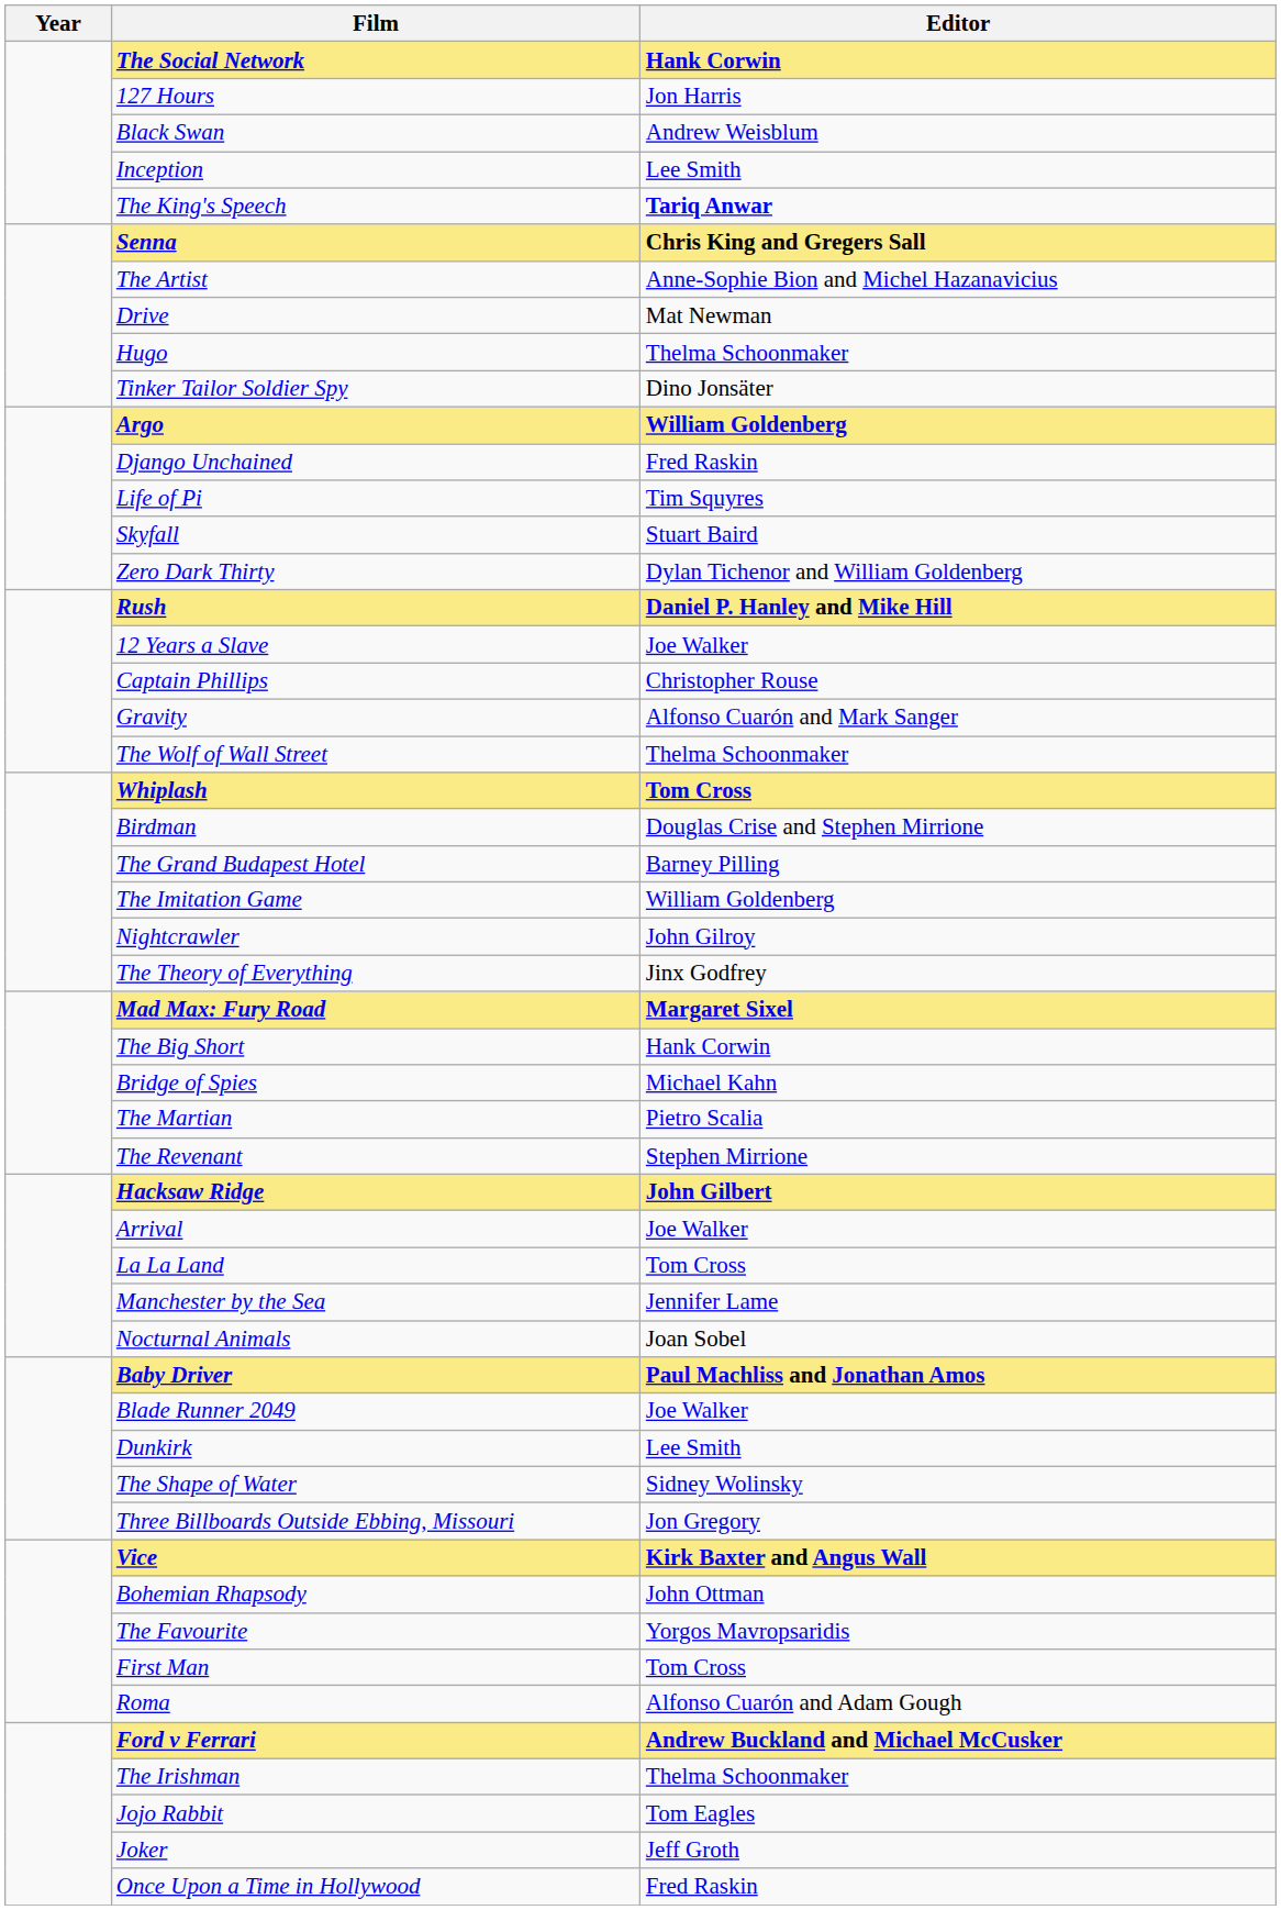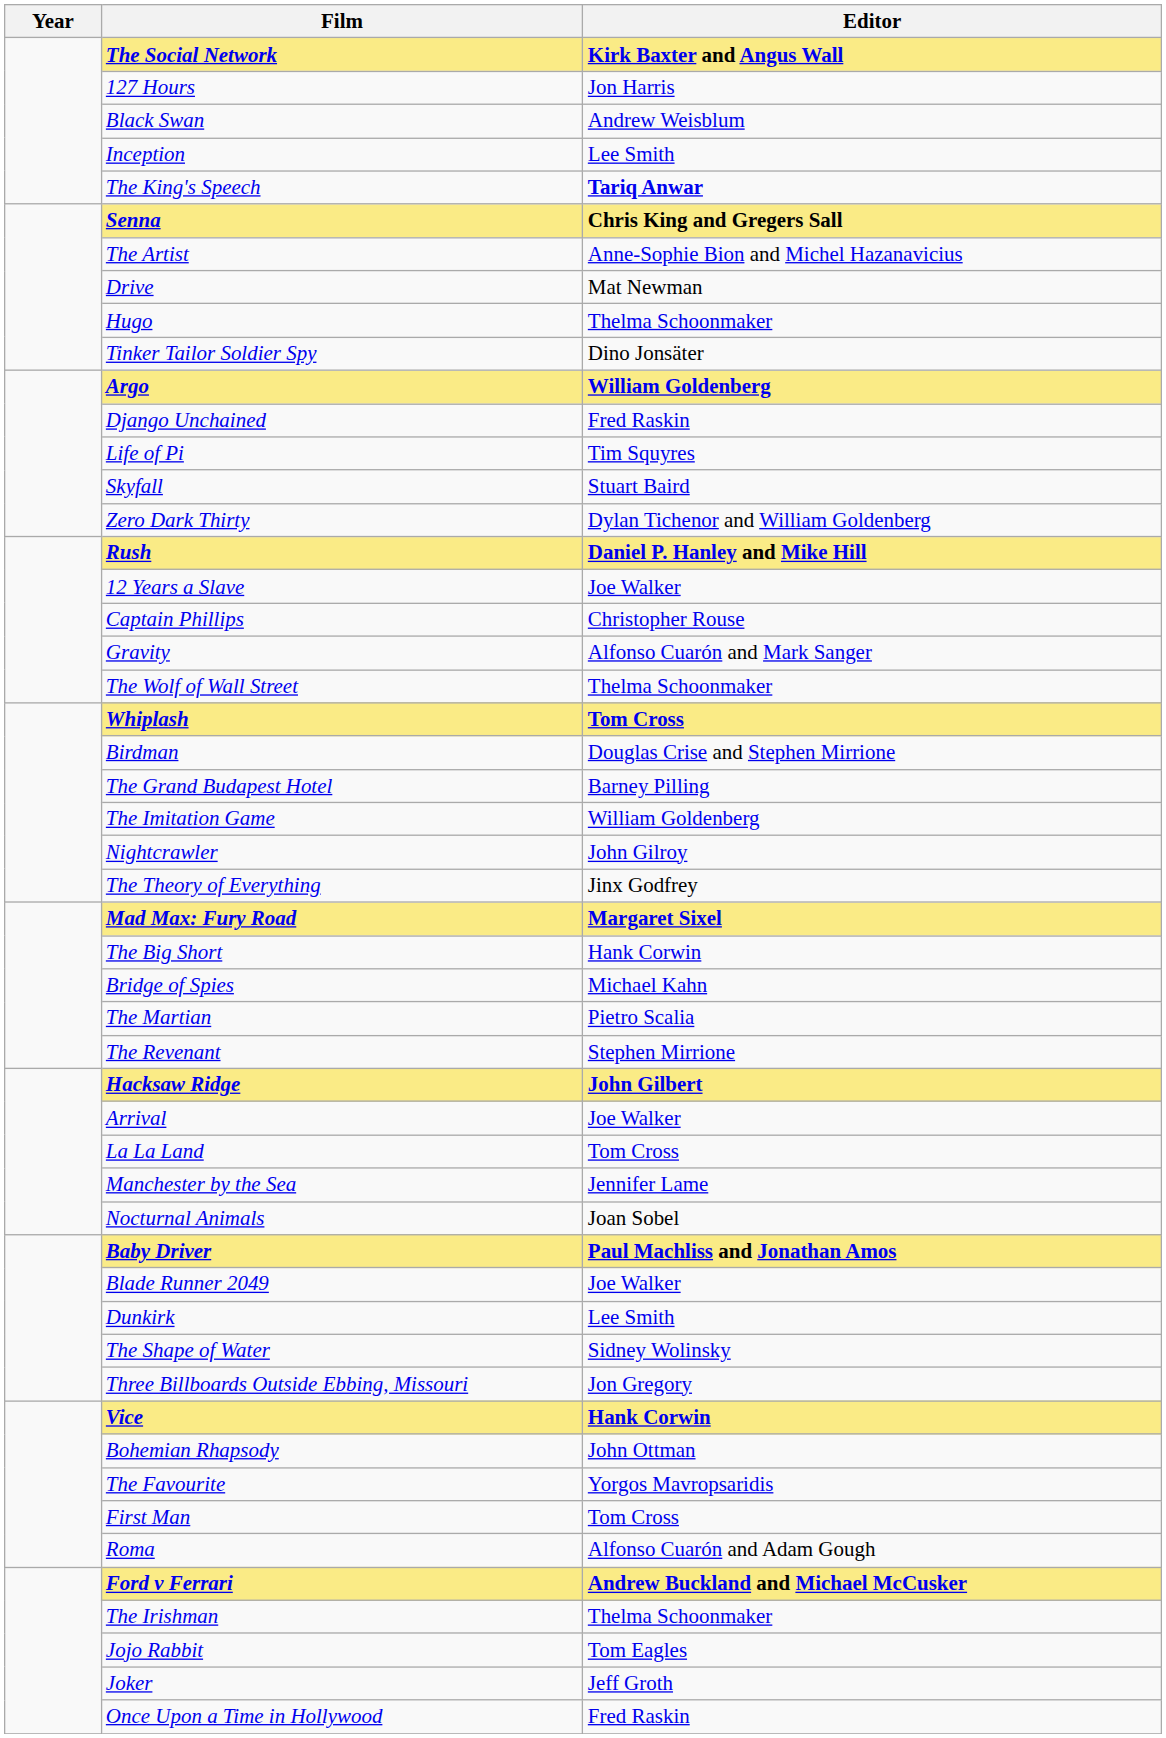The Social Network | Editor: Hank Corwin -> Kirk Baxter and Angus Wall
Vice | Editor: Kirk Baxter and Angus Wall -> Hank Corwin
